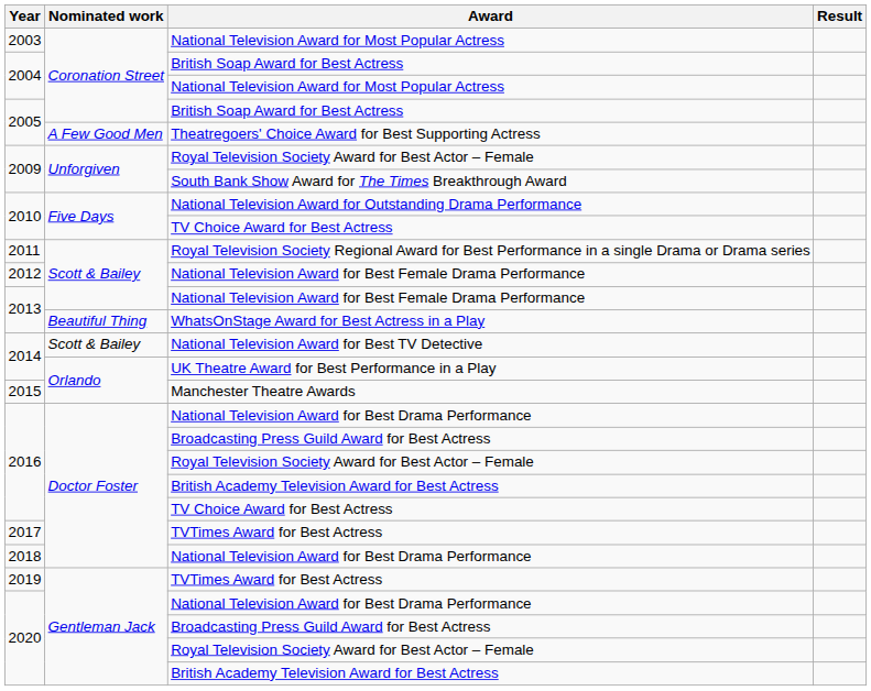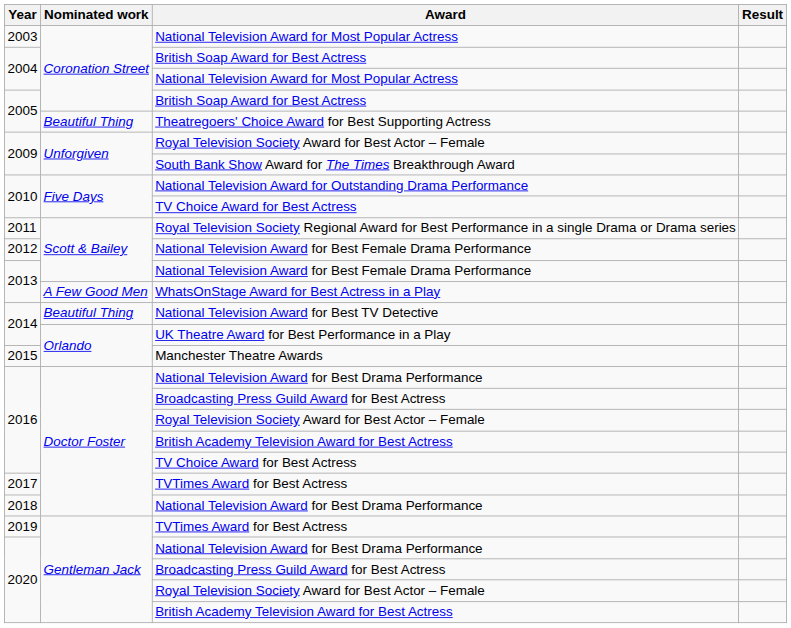Theatregoers' Choice Award for Best Supporting Actress | Nominated work: A Few Good Men -> Beautiful Thing
WhatsOnStage Award for Best Actress in a Play | Nominated work: Beautiful Thing -> A Few Good Men
National Television Award for Best TV Detective | Nominated work: Scott & Bailey -> Beautiful Thing
